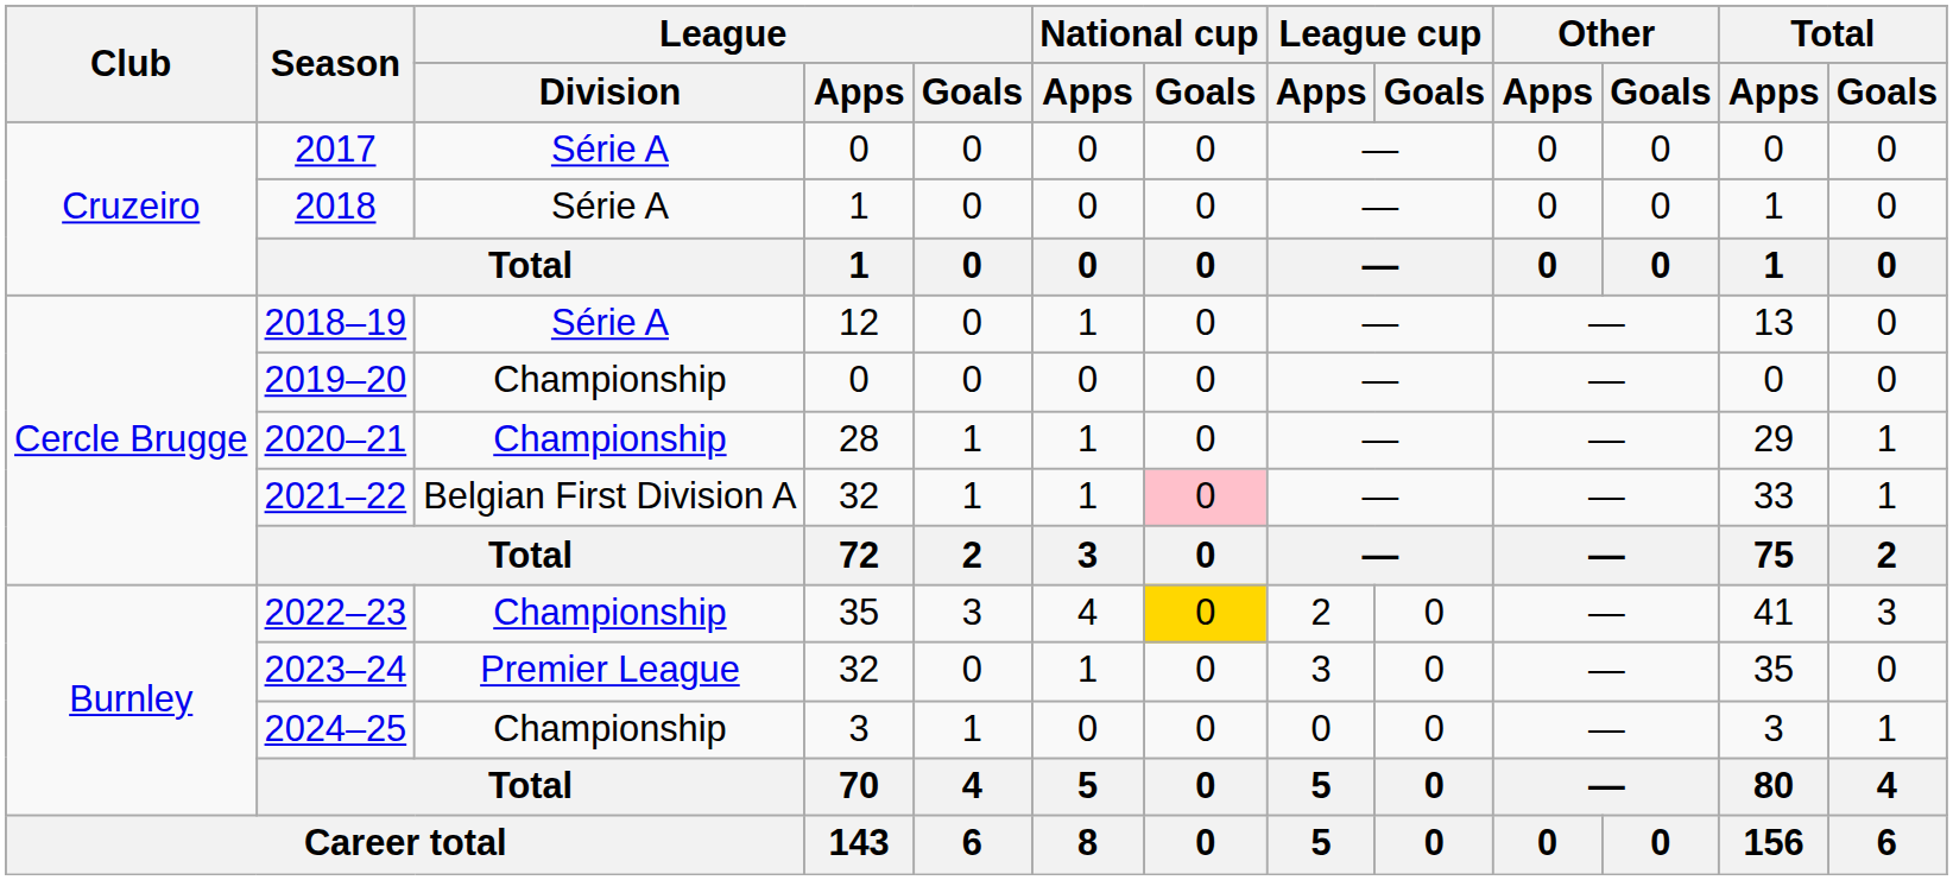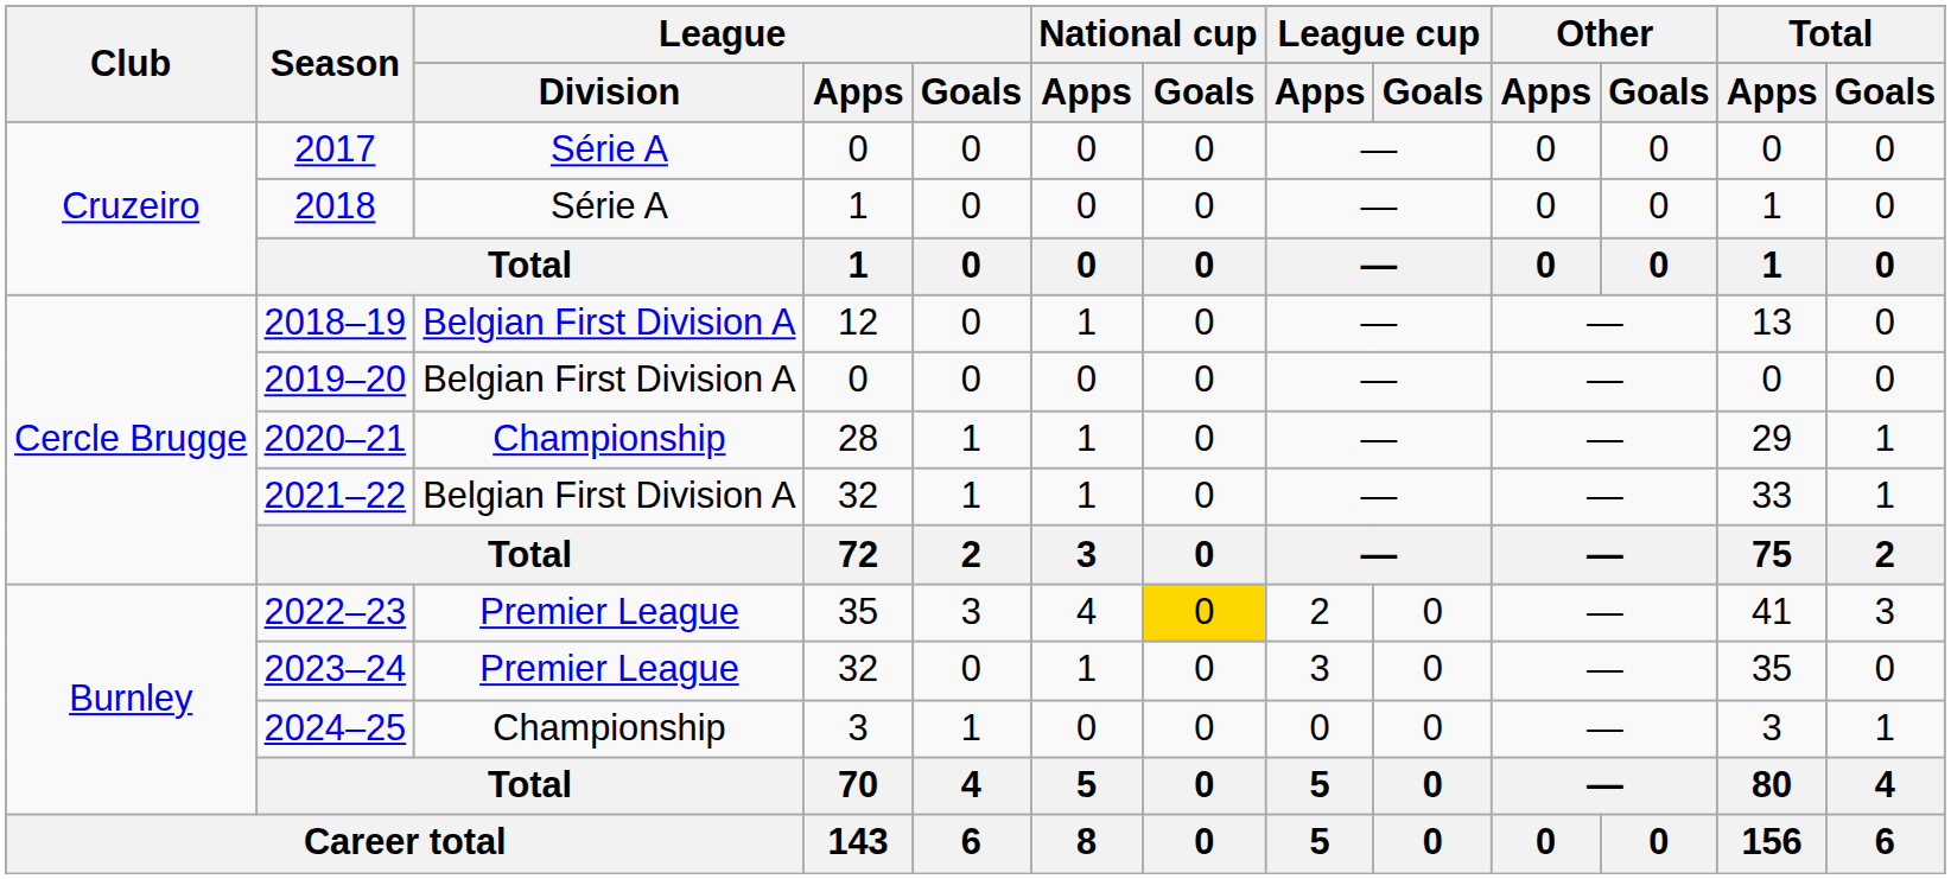2018–19 | League / Division: Série A -> Belgian First Division A
2019–20 | League / Division: Championship -> Belgian First Division A
2021–22 | National cup / Goals: pink background -> no background
2022–23 | League / Division: Championship -> Premier League
